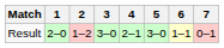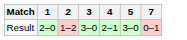- column: 6 | 1–1
